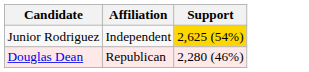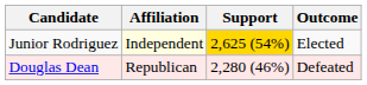+ column: Outcome | Elected | Defeated
Junior Rodriguez | Affiliation: no background -> lightyellow background
